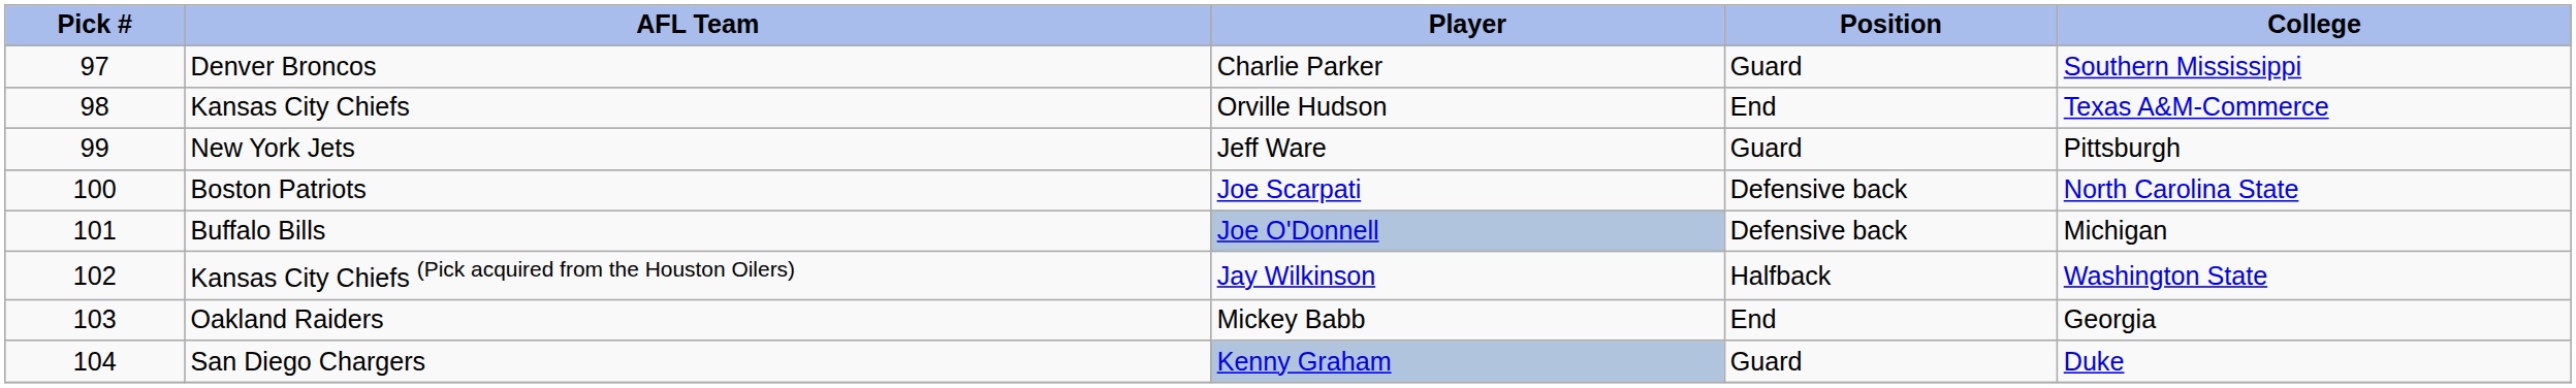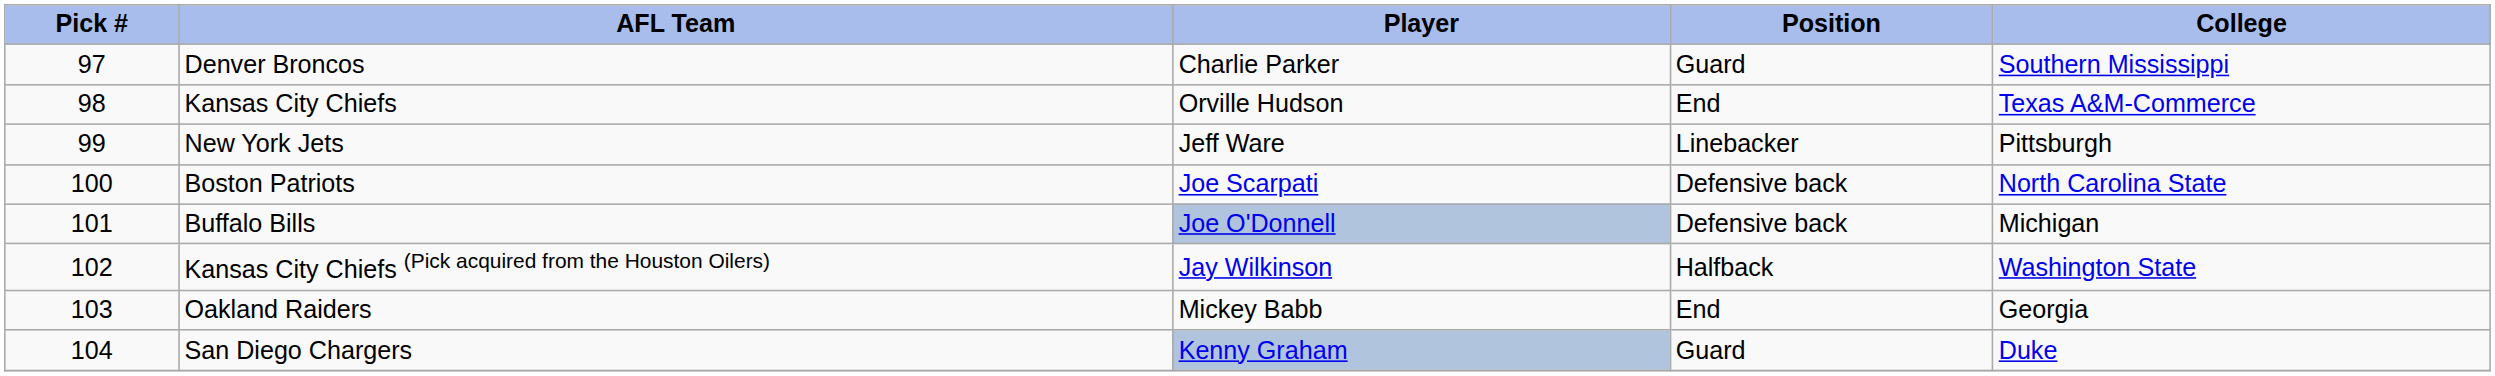New York Jets | Position: Guard -> Linebacker
